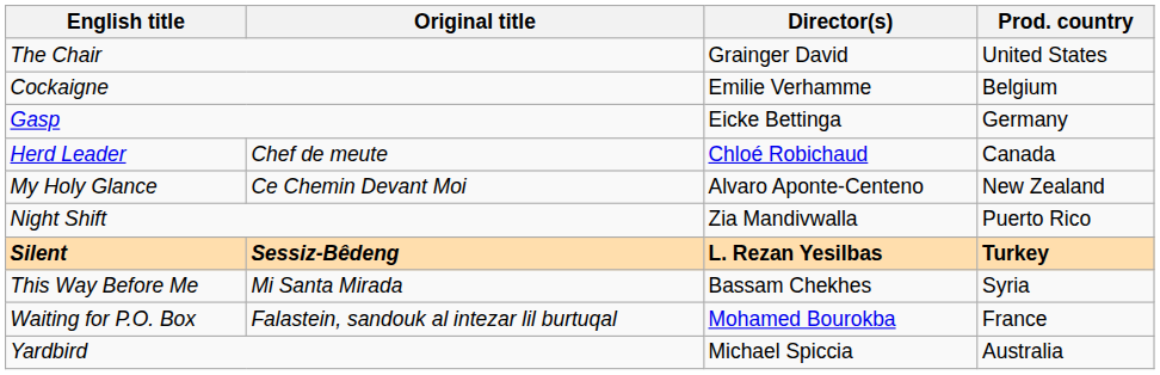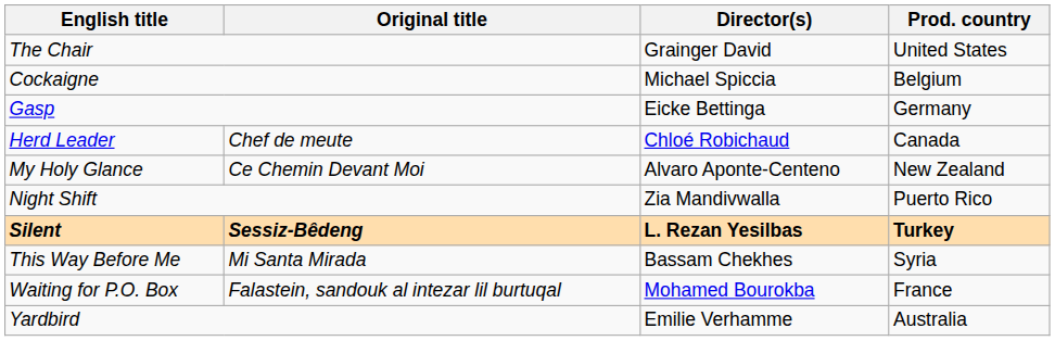Cockaigne | Director(s): Emilie Verhamme -> Michael Spiccia
Yardbird | Director(s): Michael Spiccia -> Emilie Verhamme
